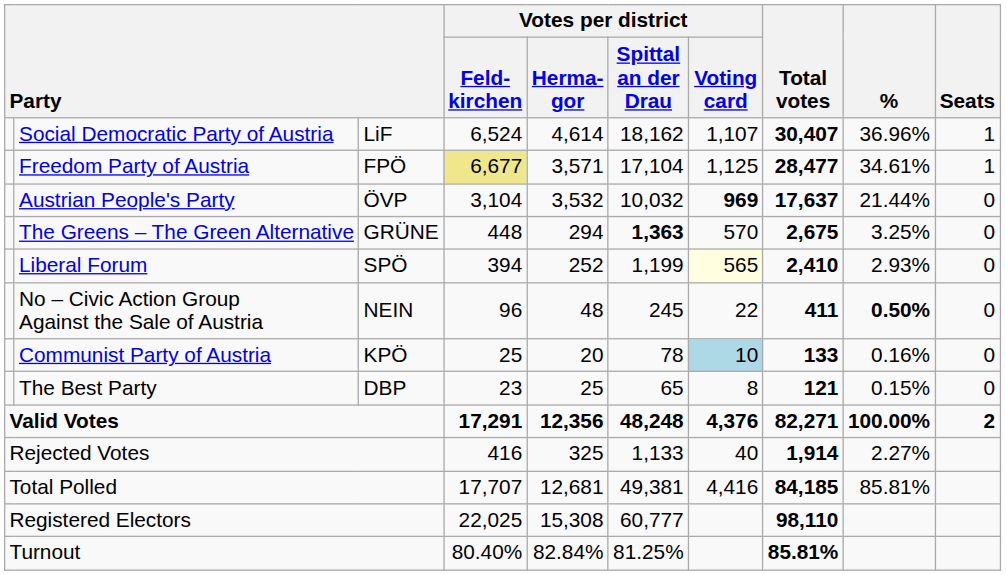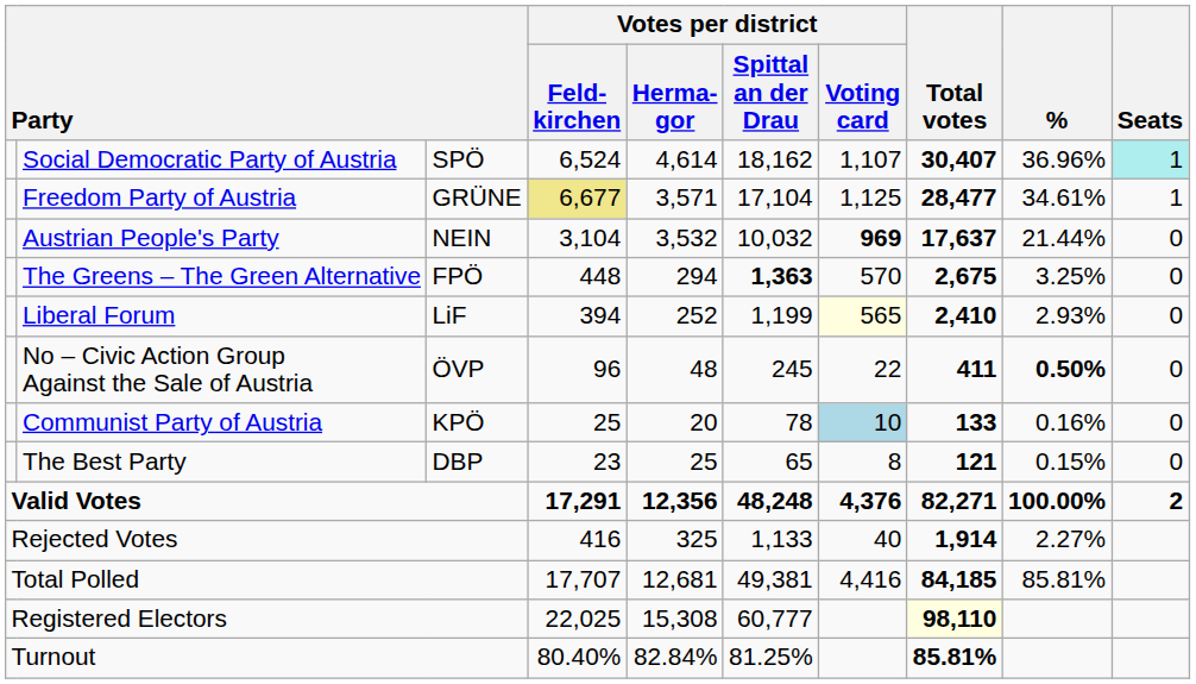Social Democratic Party of Austria | column 3: LiF -> SPÖ
Social Democratic Party of Austria | Seats: no background -> paleturquoise background
Freedom Party of Austria | column 3: FPÖ -> GRÜNE
Austrian People's Party | column 3: ÖVP -> NEIN
The Greens – The Green Alternative | column 3: GRÜNE -> FPÖ
Liberal Forum | column 3: SPÖ -> LiF
No – Civic Action Group Against the Sale of Austria | column 3: NEIN -> ÖVP
Registered Electors | Total votes: no background -> lightyellow background
